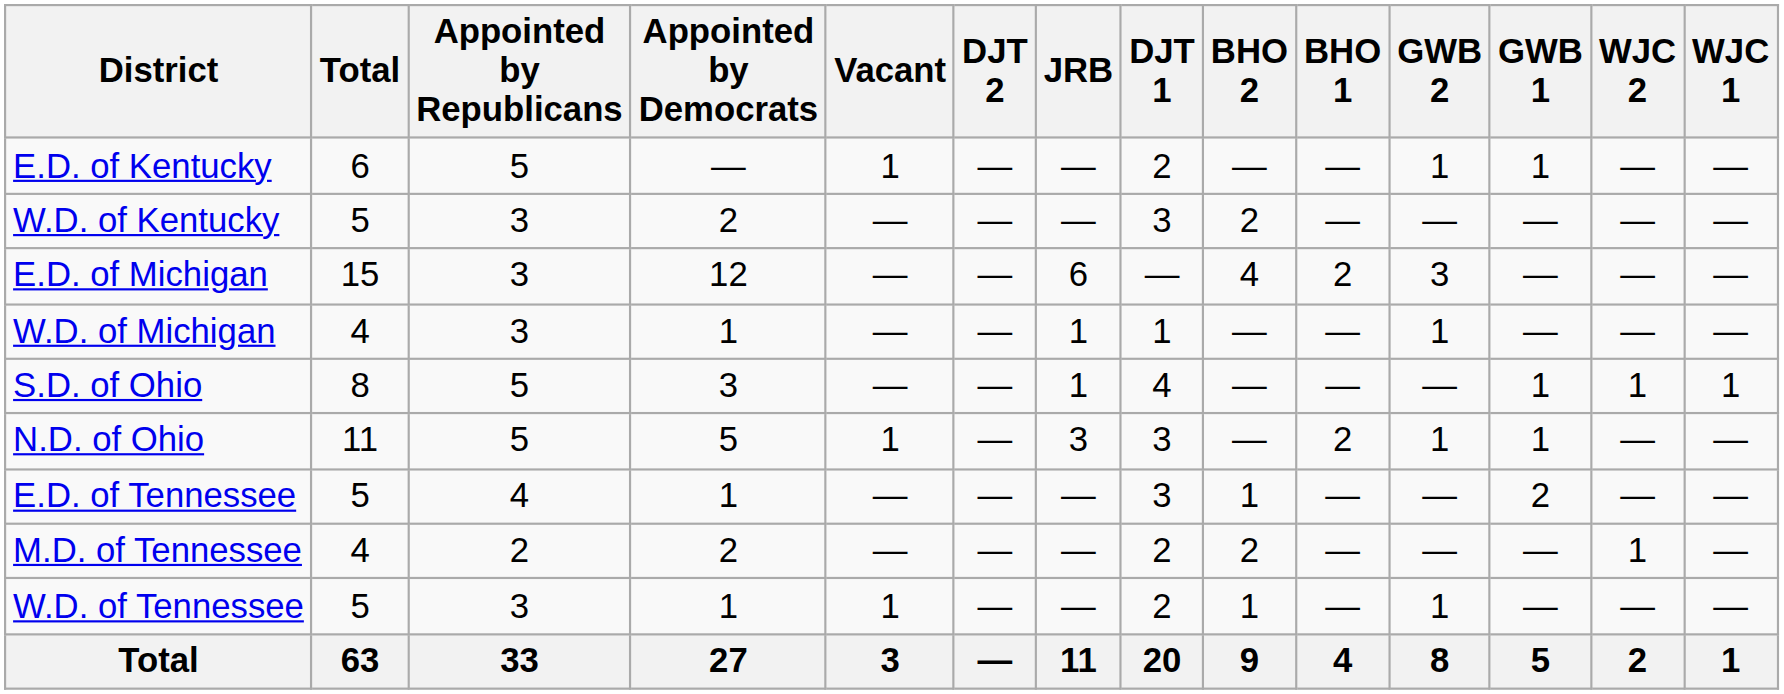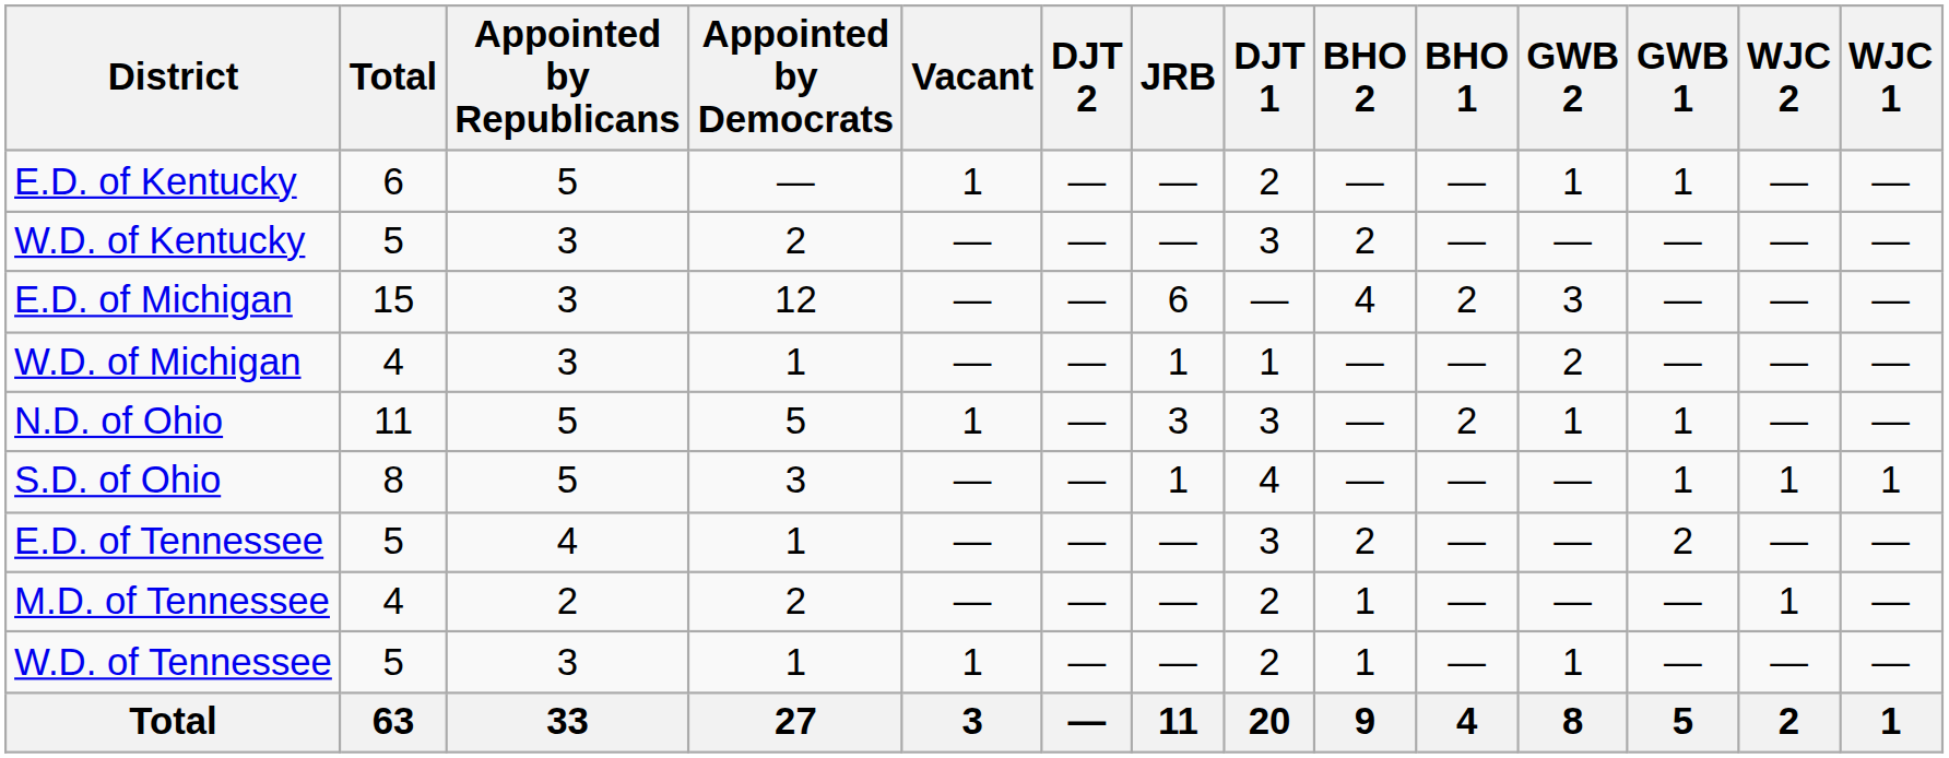W.D. of Michigan | GWB 2: 1 -> 2
rows swapped: N.D. of Ohio <-> S.D. of Ohio
E.D. of Tennessee | BHO 2: 1 -> 2
M.D. of Tennessee | BHO 2: 2 -> 1
